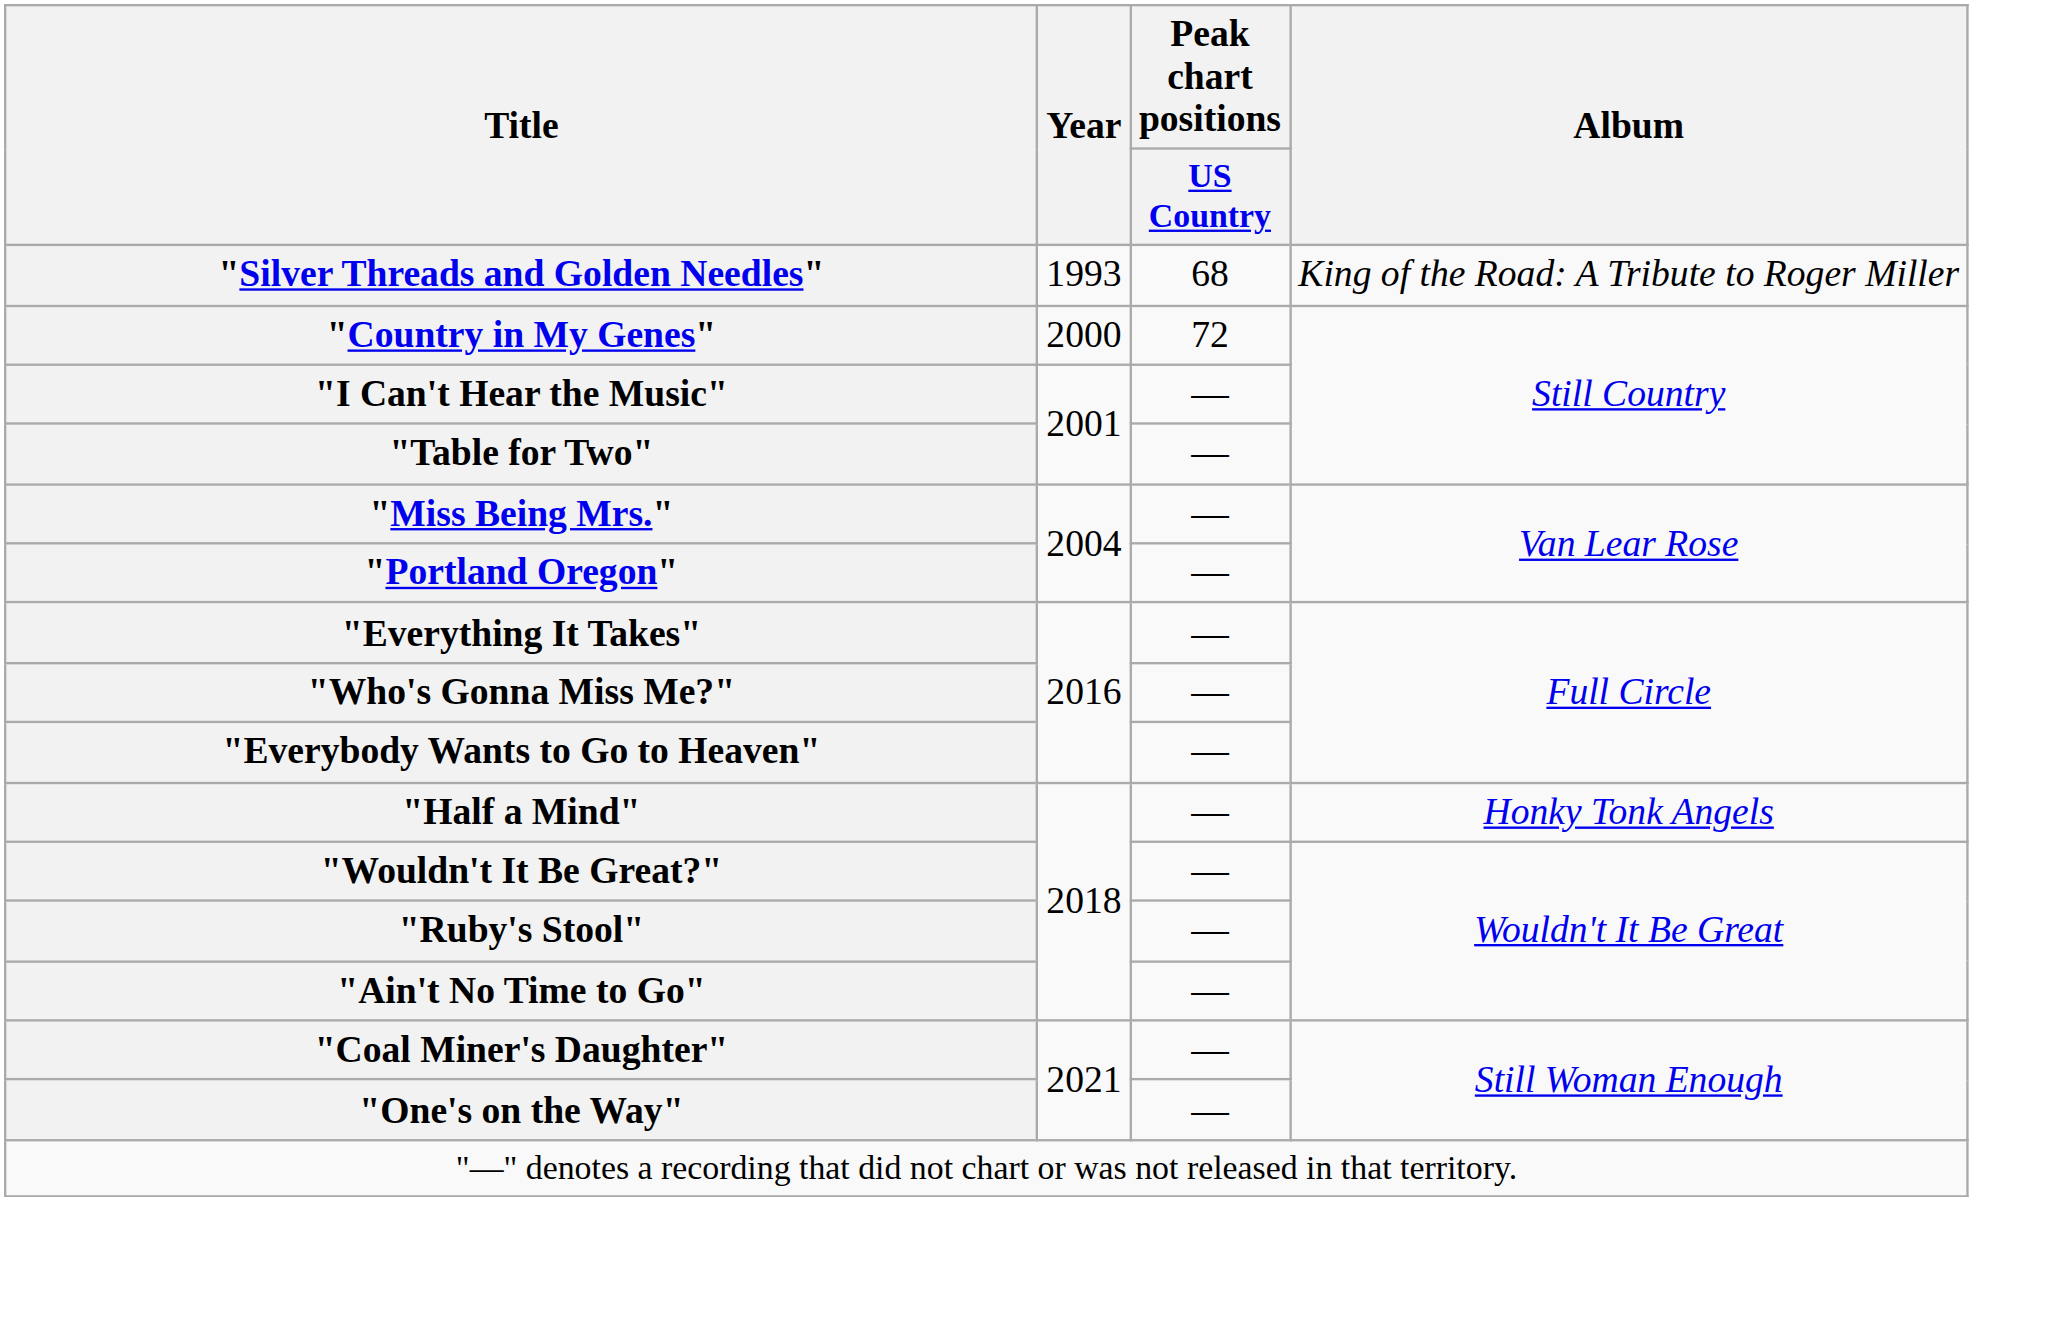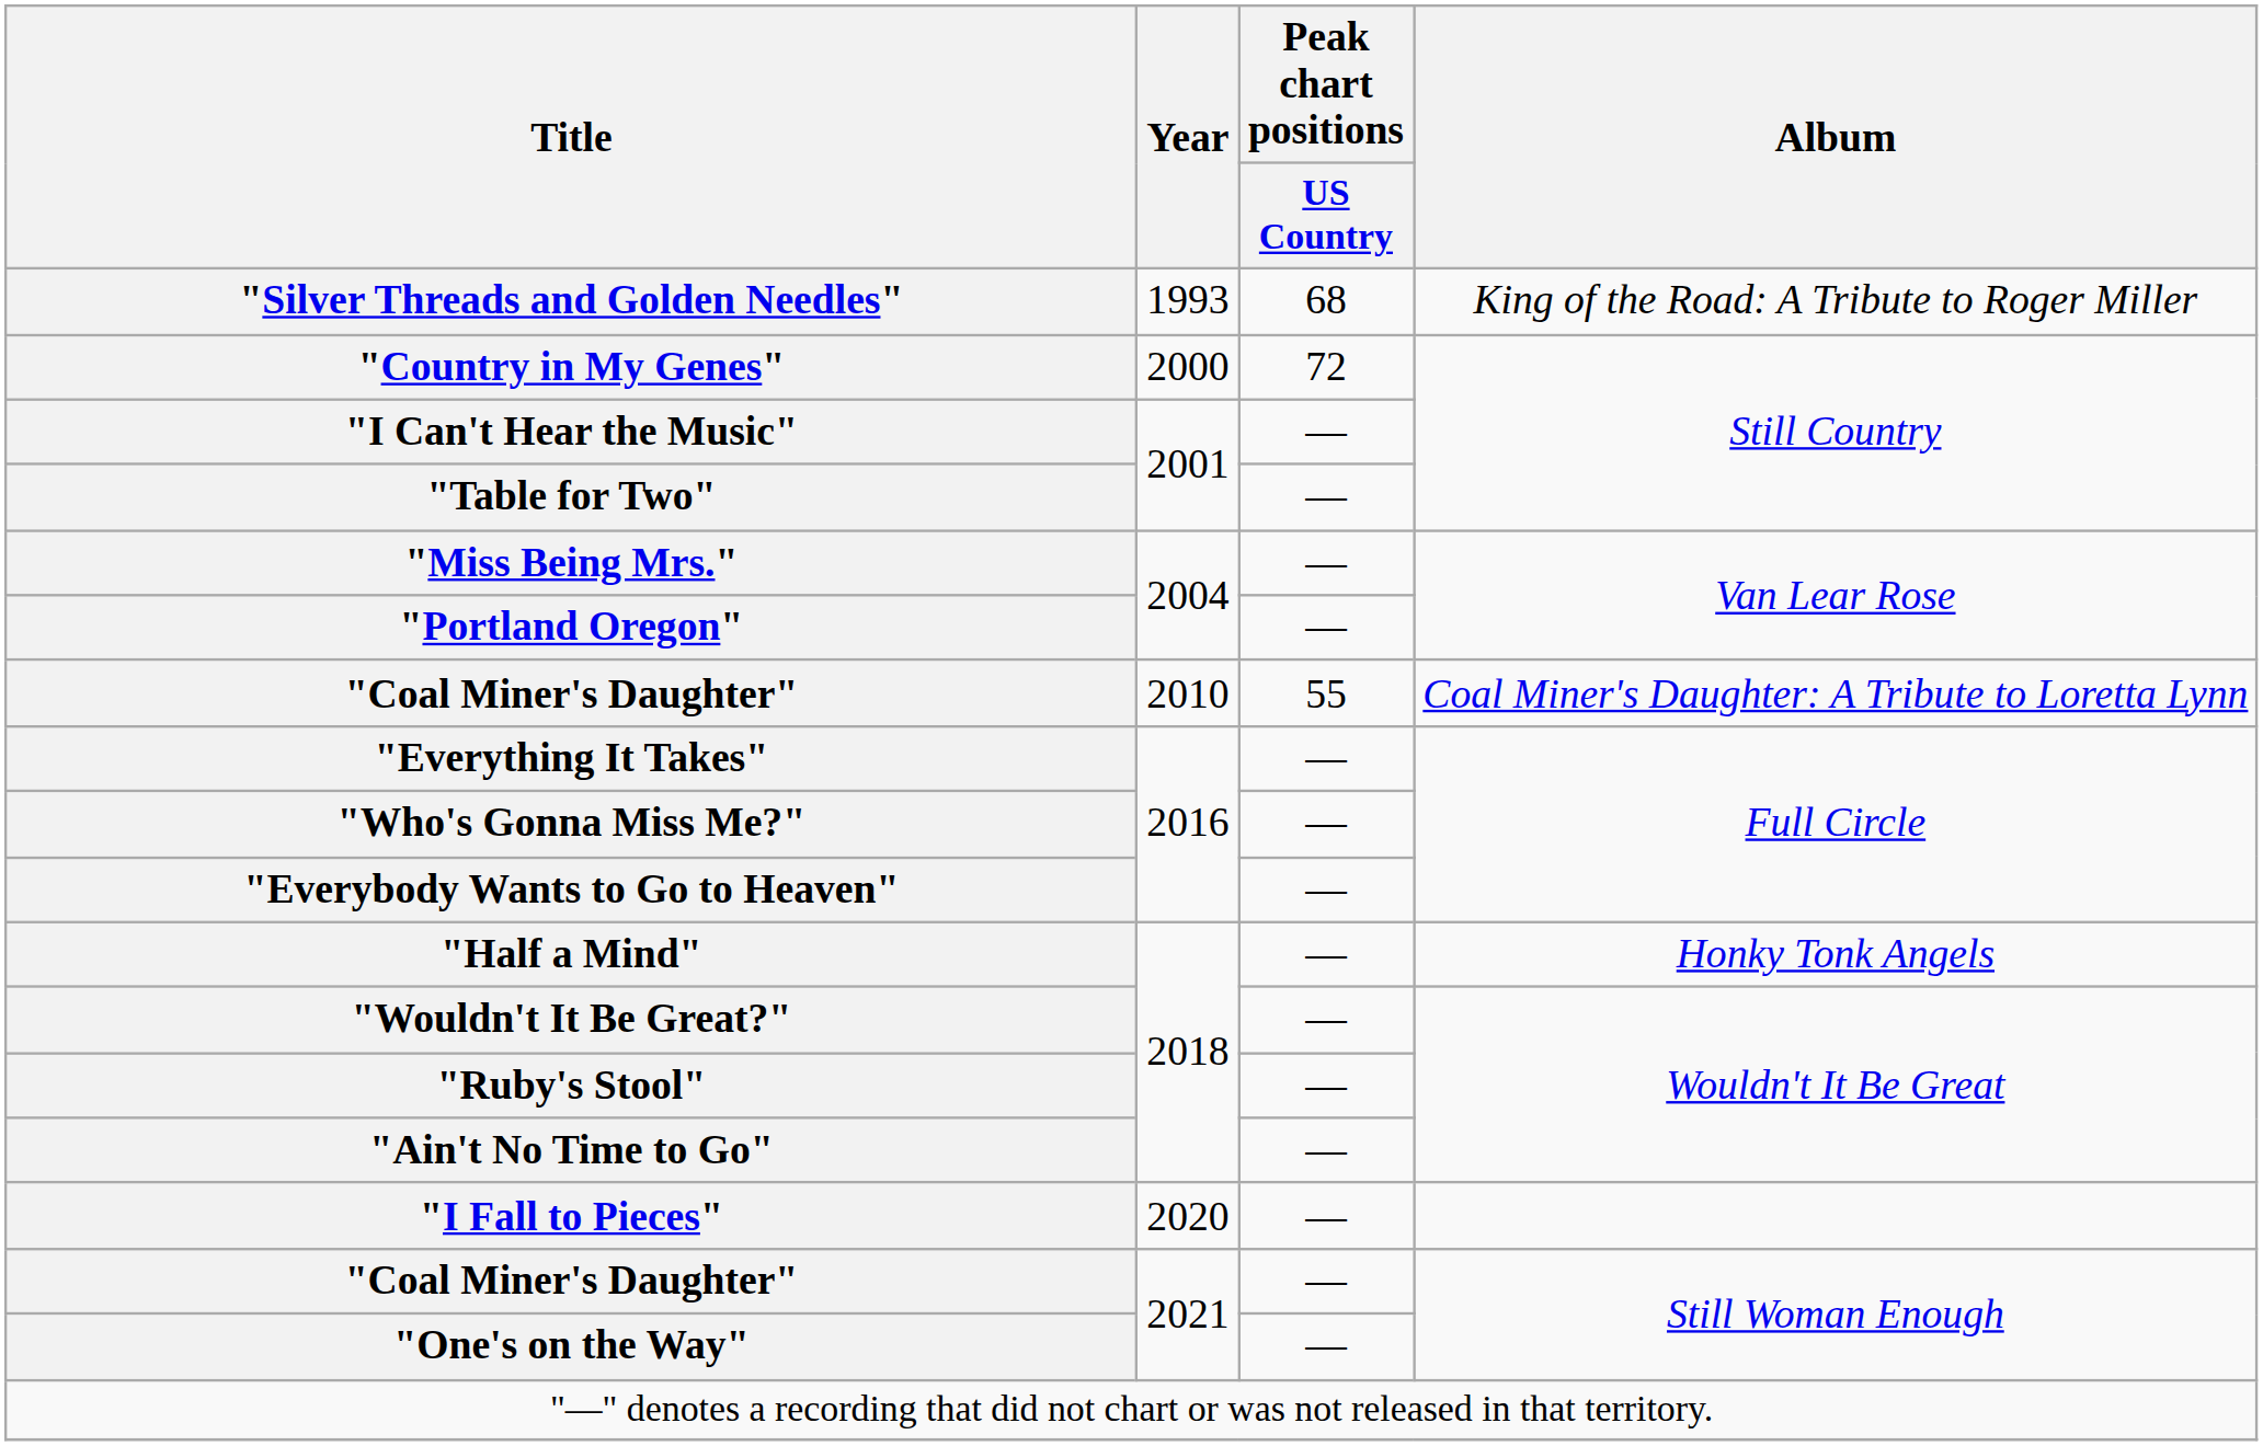+ row: "Coal Miner's Daughter" | 2010 | 55 | Coal Miner's Daughter: A Tribute to Loretta Lynn
+ row: "I Fall to Pieces" | 2020 | —
